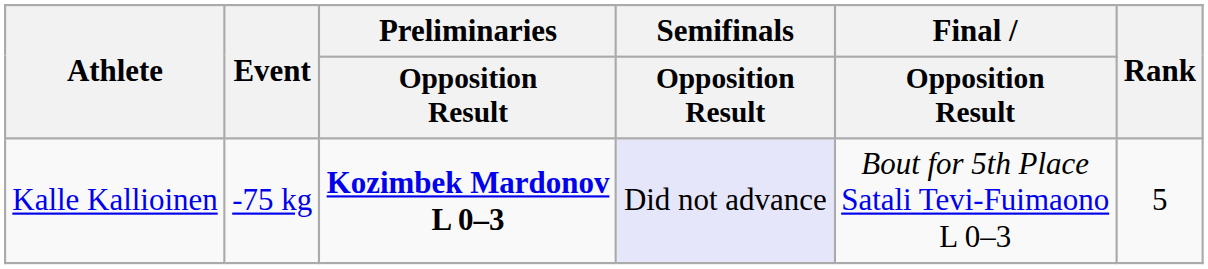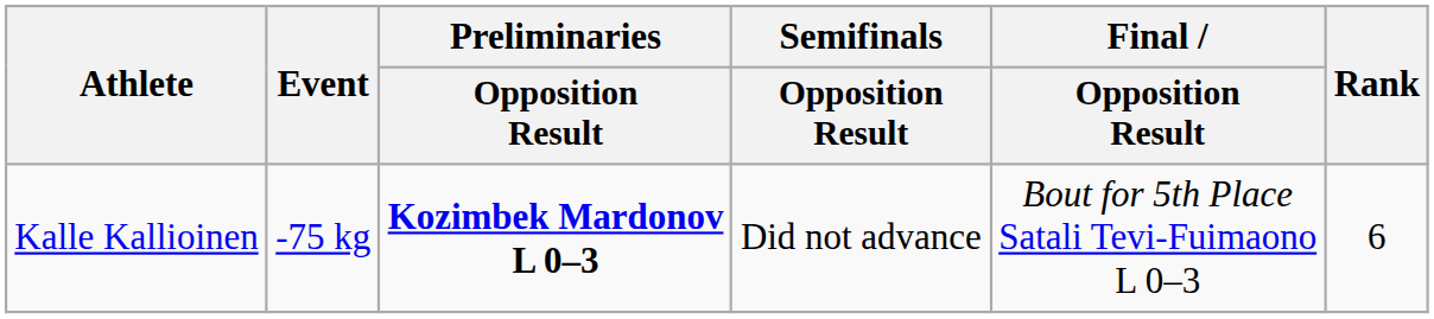Kalle Kallioinen | Semifinals / Opposition Result: lavender background -> no background
Kalle Kallioinen | Rank: 5 -> 6
